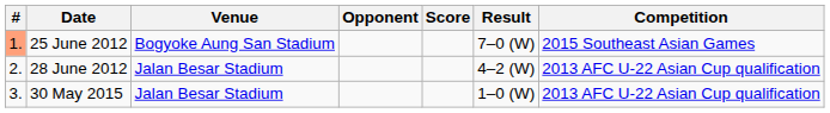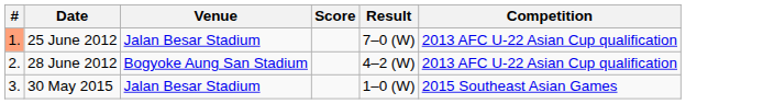- column: Opponent
25 June 2012 | Venue: Bogyoke Aung San Stadium -> Jalan Besar Stadium
25 June 2012 | Competition: 2015 Southeast Asian Games -> 2013 AFC U-22 Asian Cup qualification
28 June 2012 | Venue: Jalan Besar Stadium -> Bogyoke Aung San Stadium
30 May 2015 | Competition: 2013 AFC U-22 Asian Cup qualification -> 2015 Southeast Asian Games
